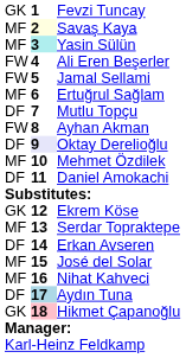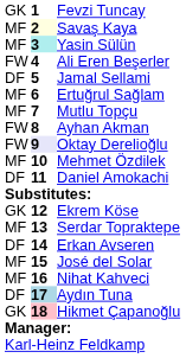Jamal Sellami | column 1: FW -> DF
Mutlu Topçu | column 1: DF -> MF
Oktay Derelioğlu | column 1: DF -> FW
